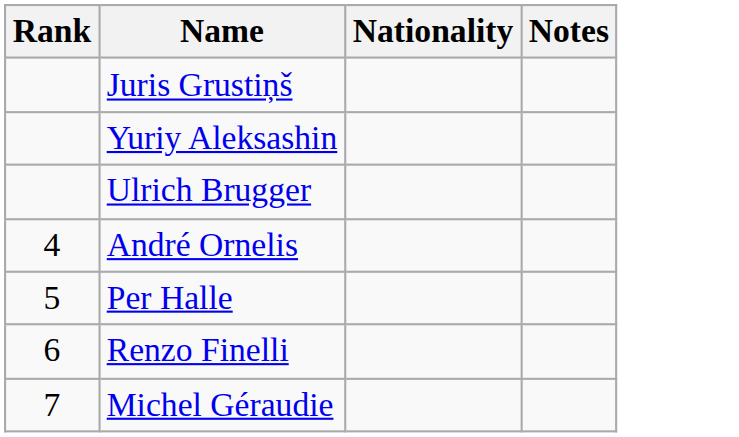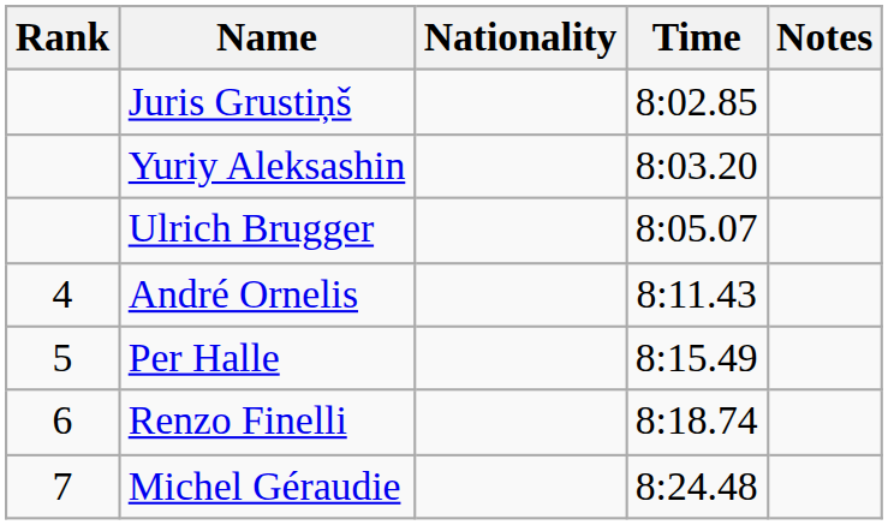+ column: Time | 8:02.85 | 8:03.20 | 8:05.07 | 8:11.43 | 8:15.49 | 8:18.74 | 8:24.48
